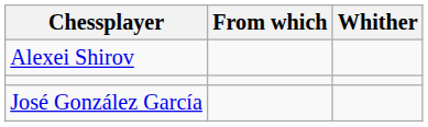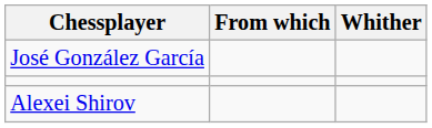rows swapped: José González García <-> Alexei Shirov
